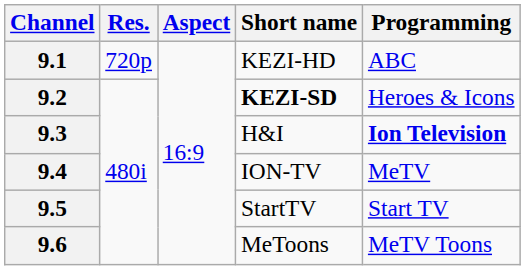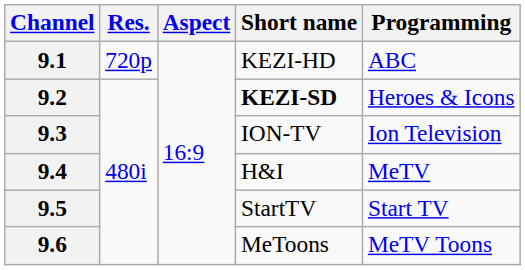9.3 | Short name: H&I -> ION-TV
9.3 | Programming: bold -> normal
9.4 | Short name: ION-TV -> H&I
